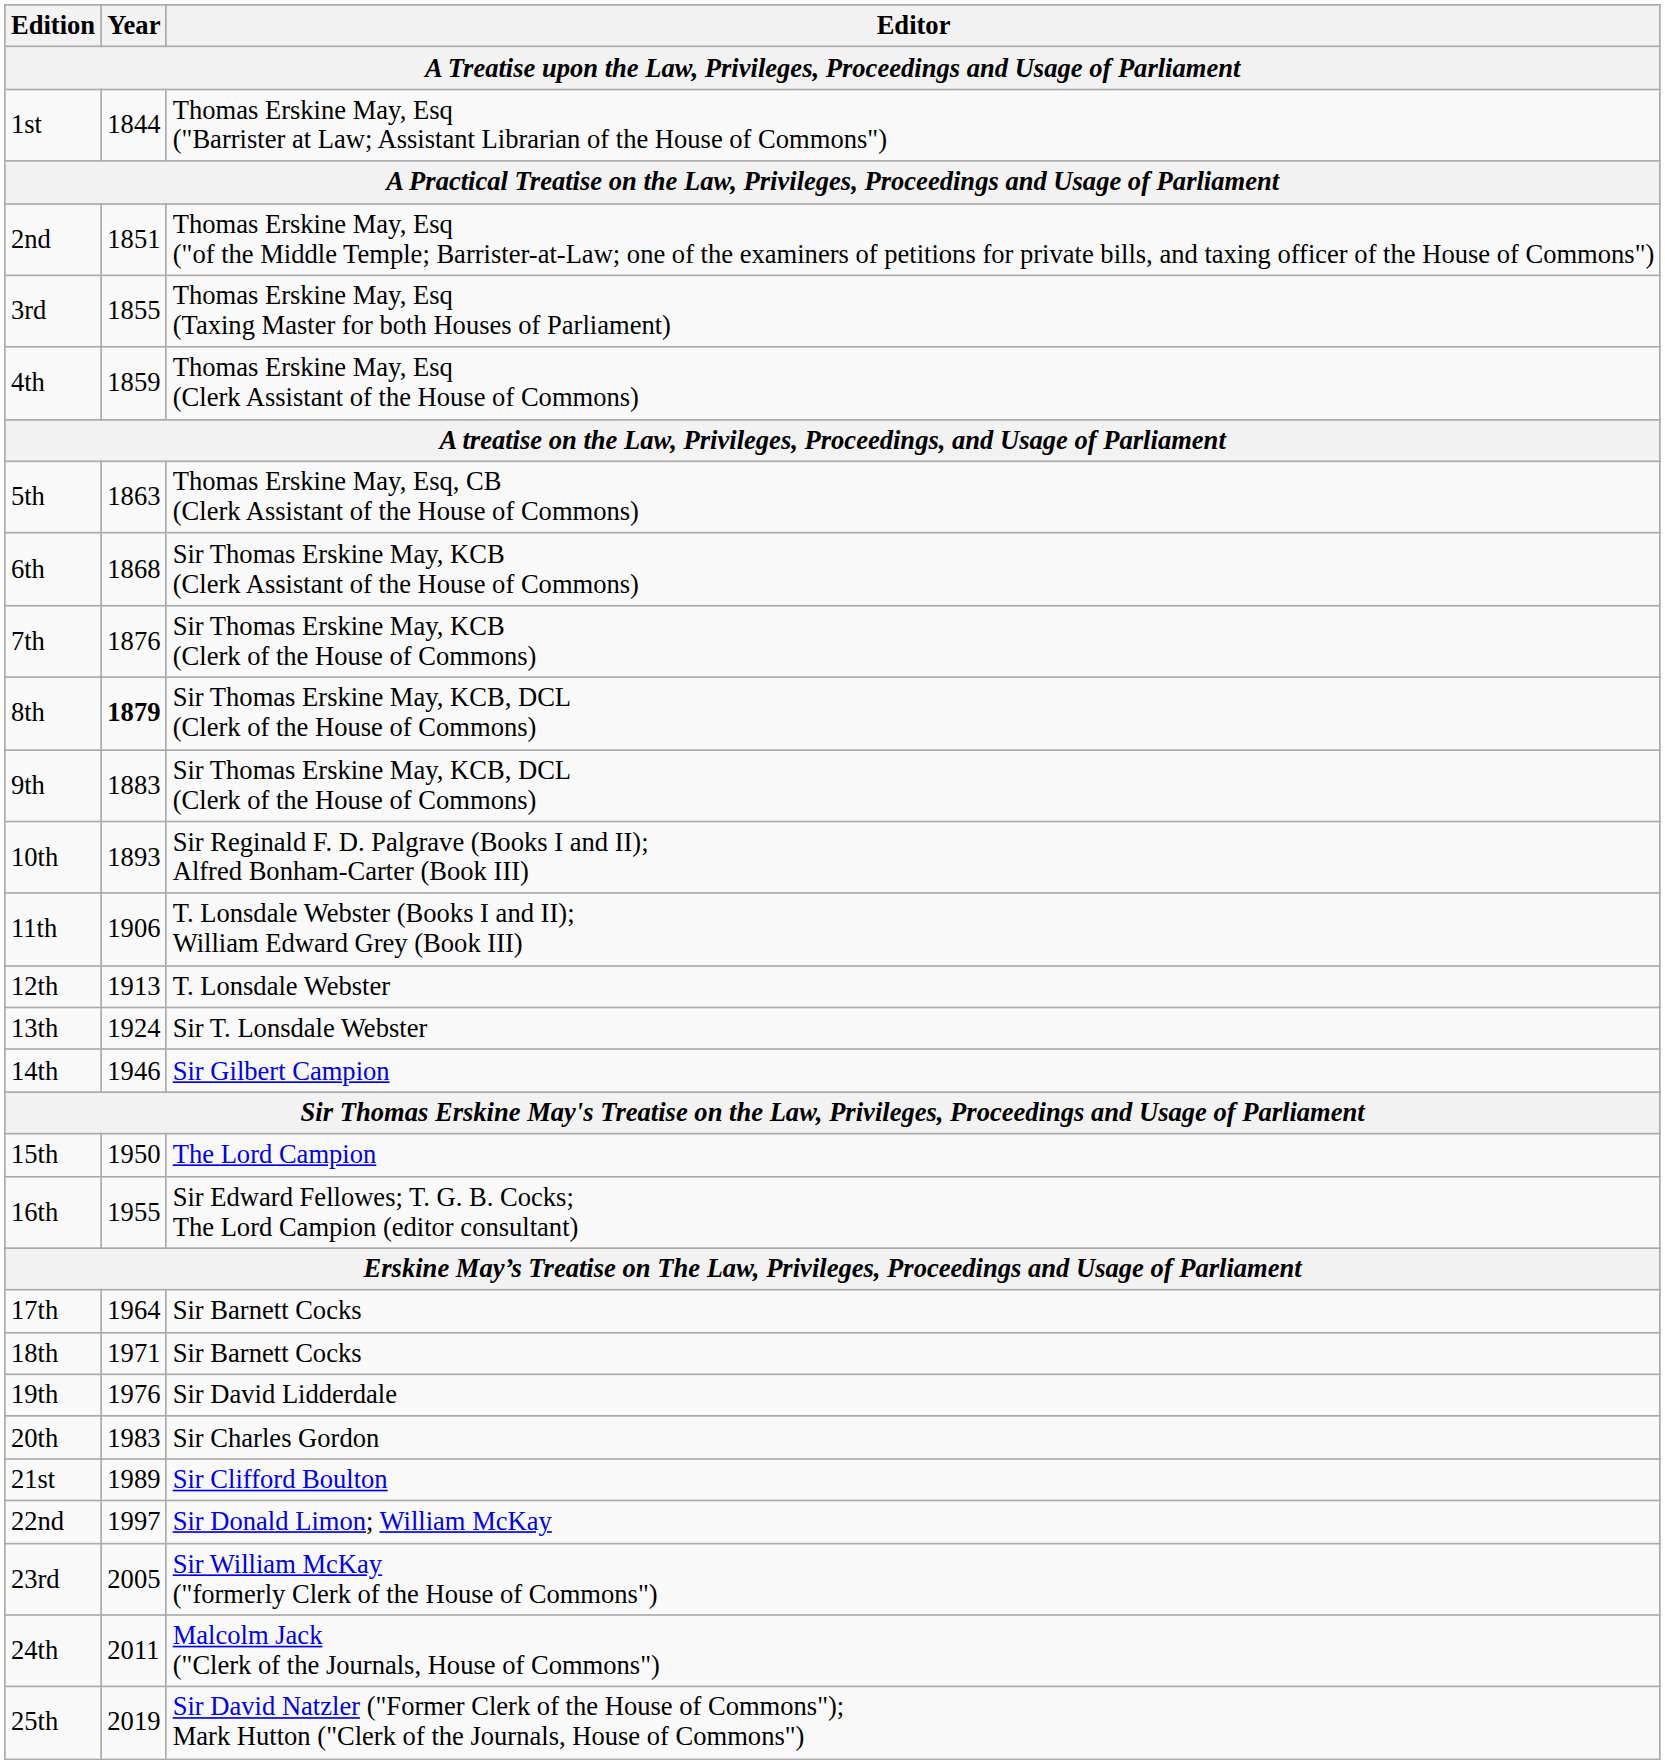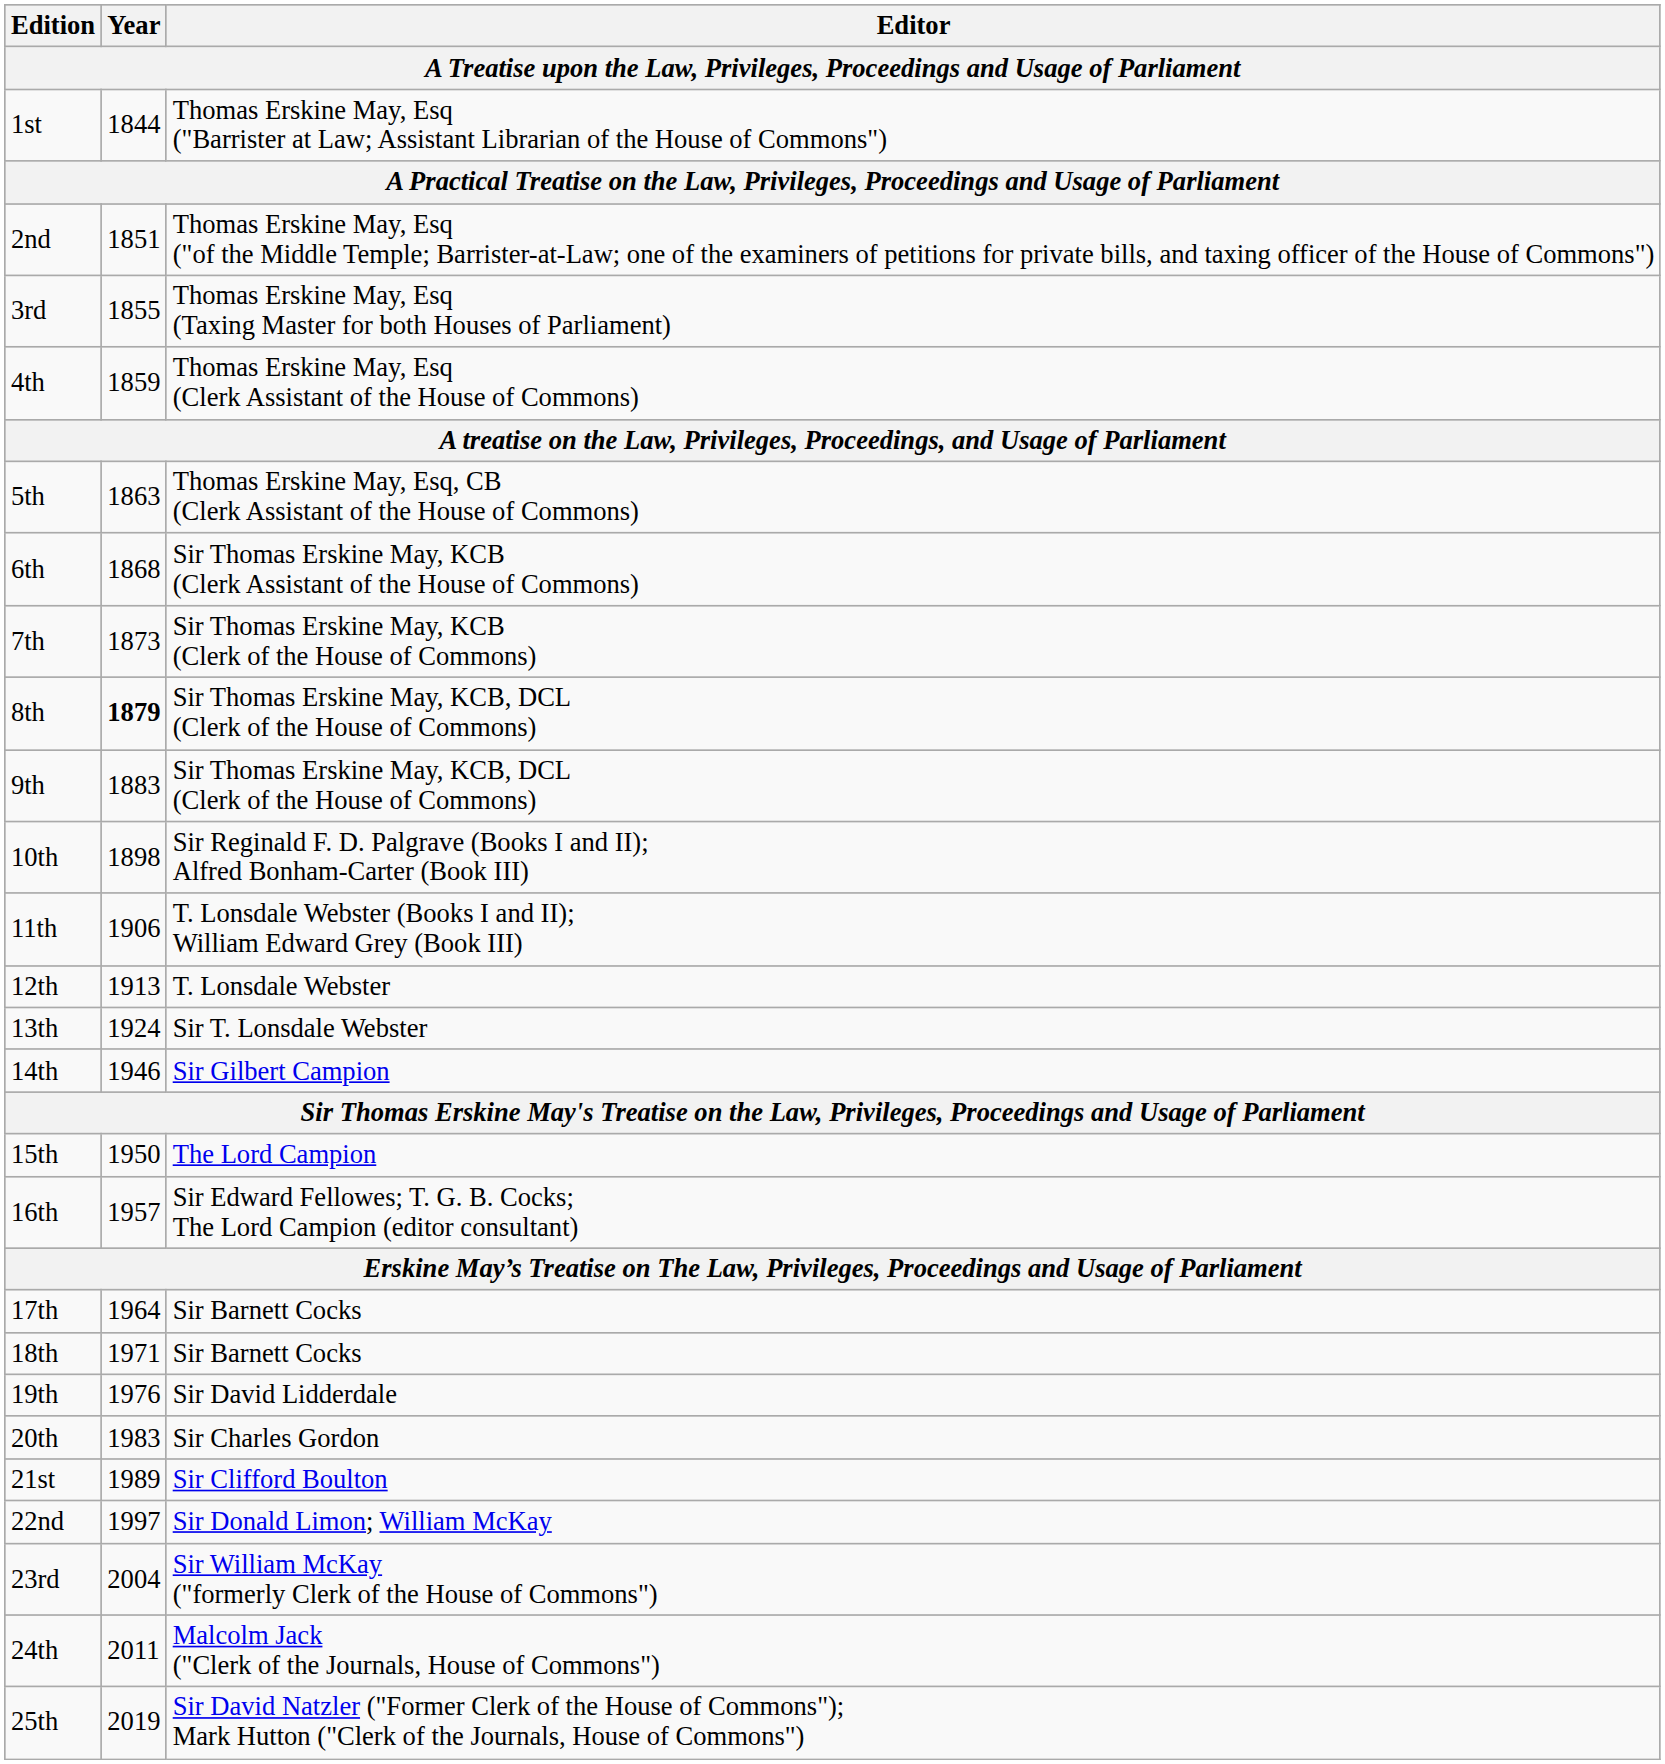7th | Year: 1876 -> 1873
10th | Year: 1893 -> 1898
16th | Year: 1955 -> 1957
23rd | Year: 2005 -> 2004
